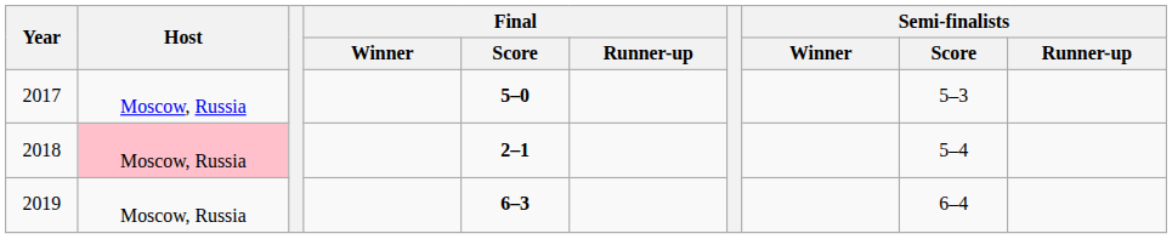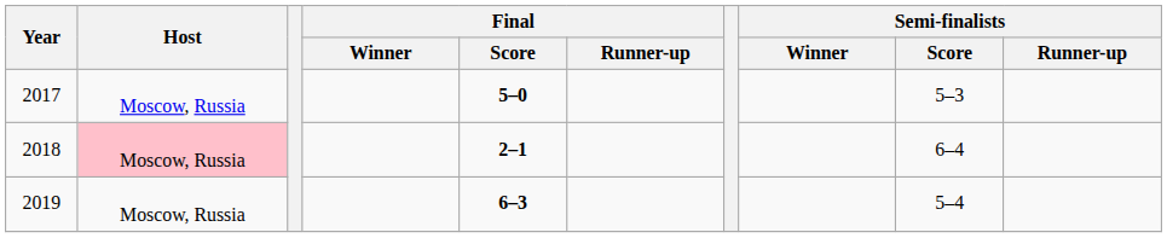2018 | Semi-finalists / Score: 5–4 -> 6–4
2019 | Semi-finalists / Score: 6–4 -> 5–4
